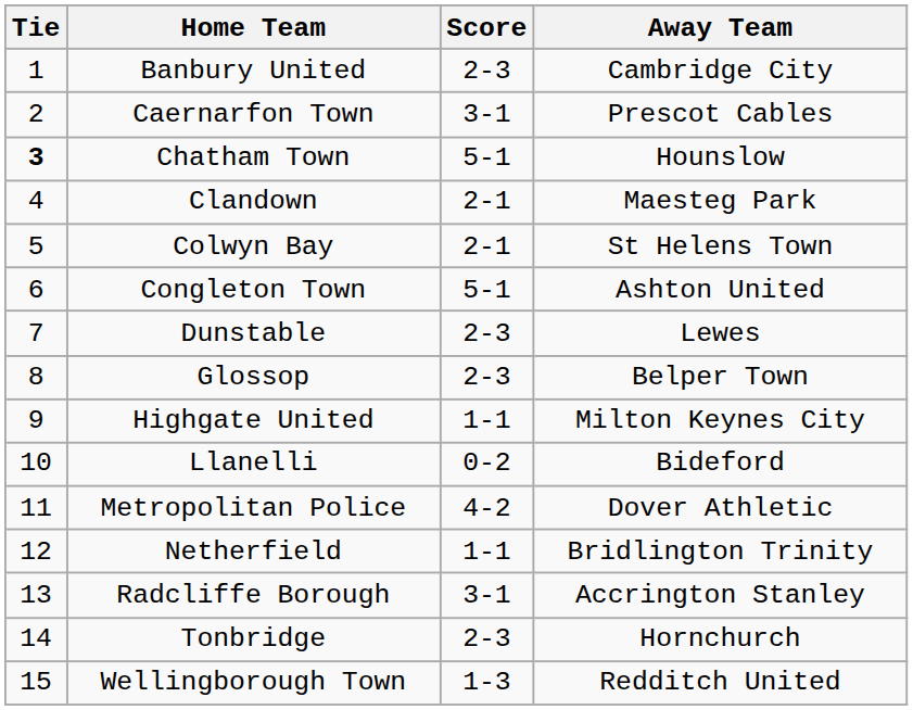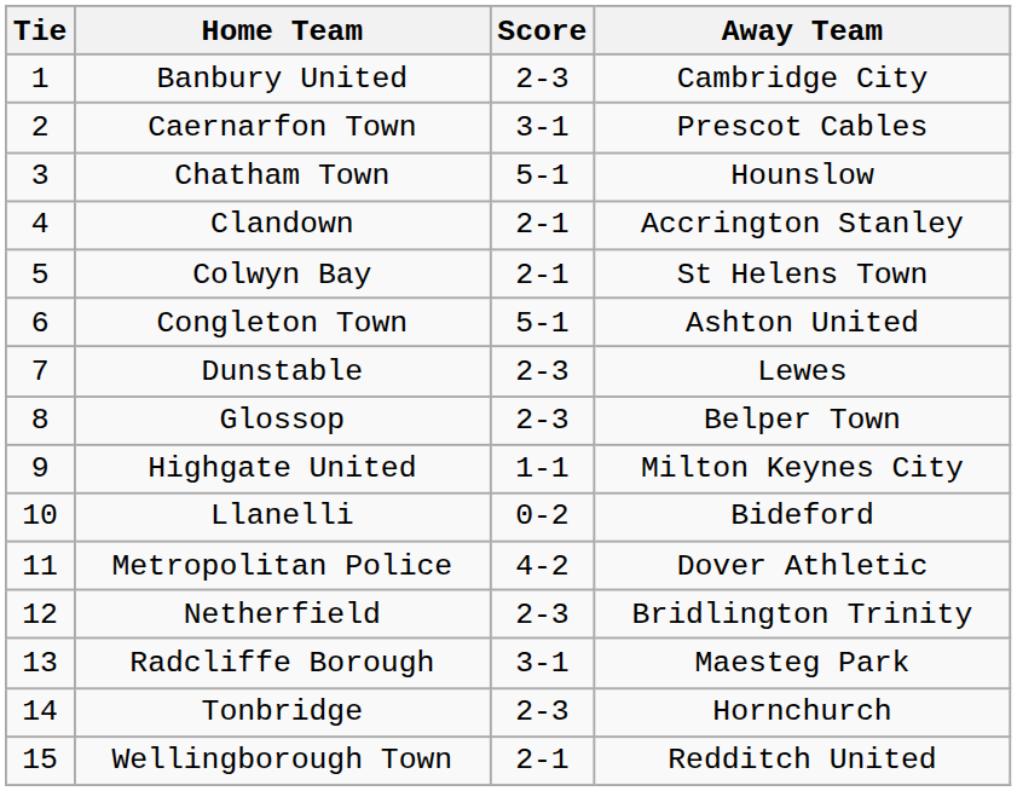Chatham Town | Tie: bold -> normal
Clandown | Away Team: Maesteg Park -> Accrington Stanley
Netherfield | Score: 1-1 -> 2-3
Radcliffe Borough | Away Team: Accrington Stanley -> Maesteg Park
Wellingborough Town | Score: 1-3 -> 2-1
